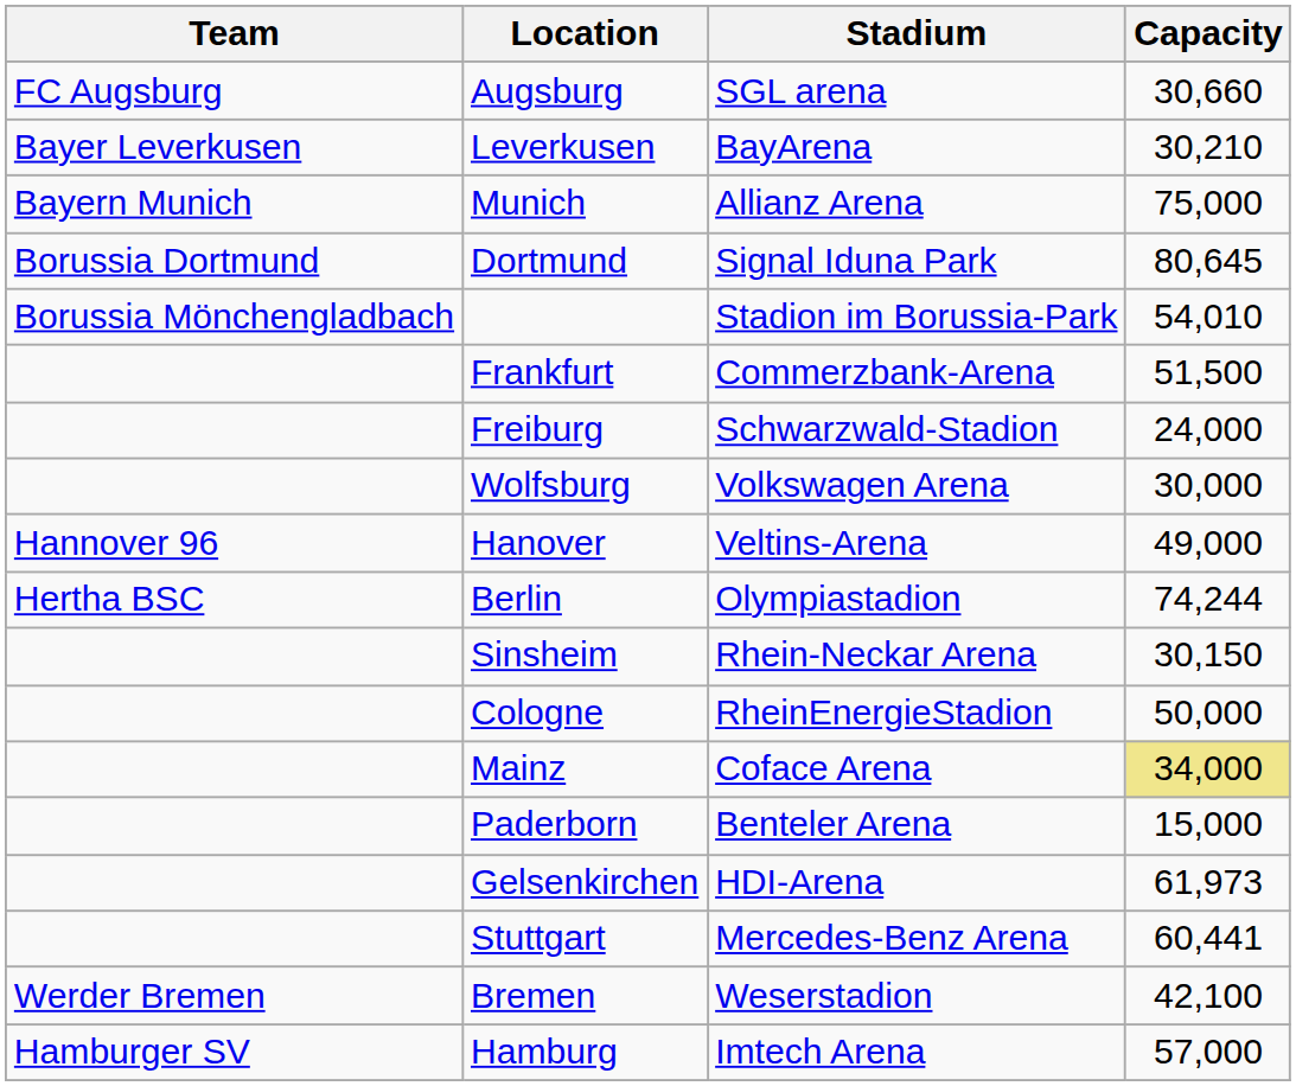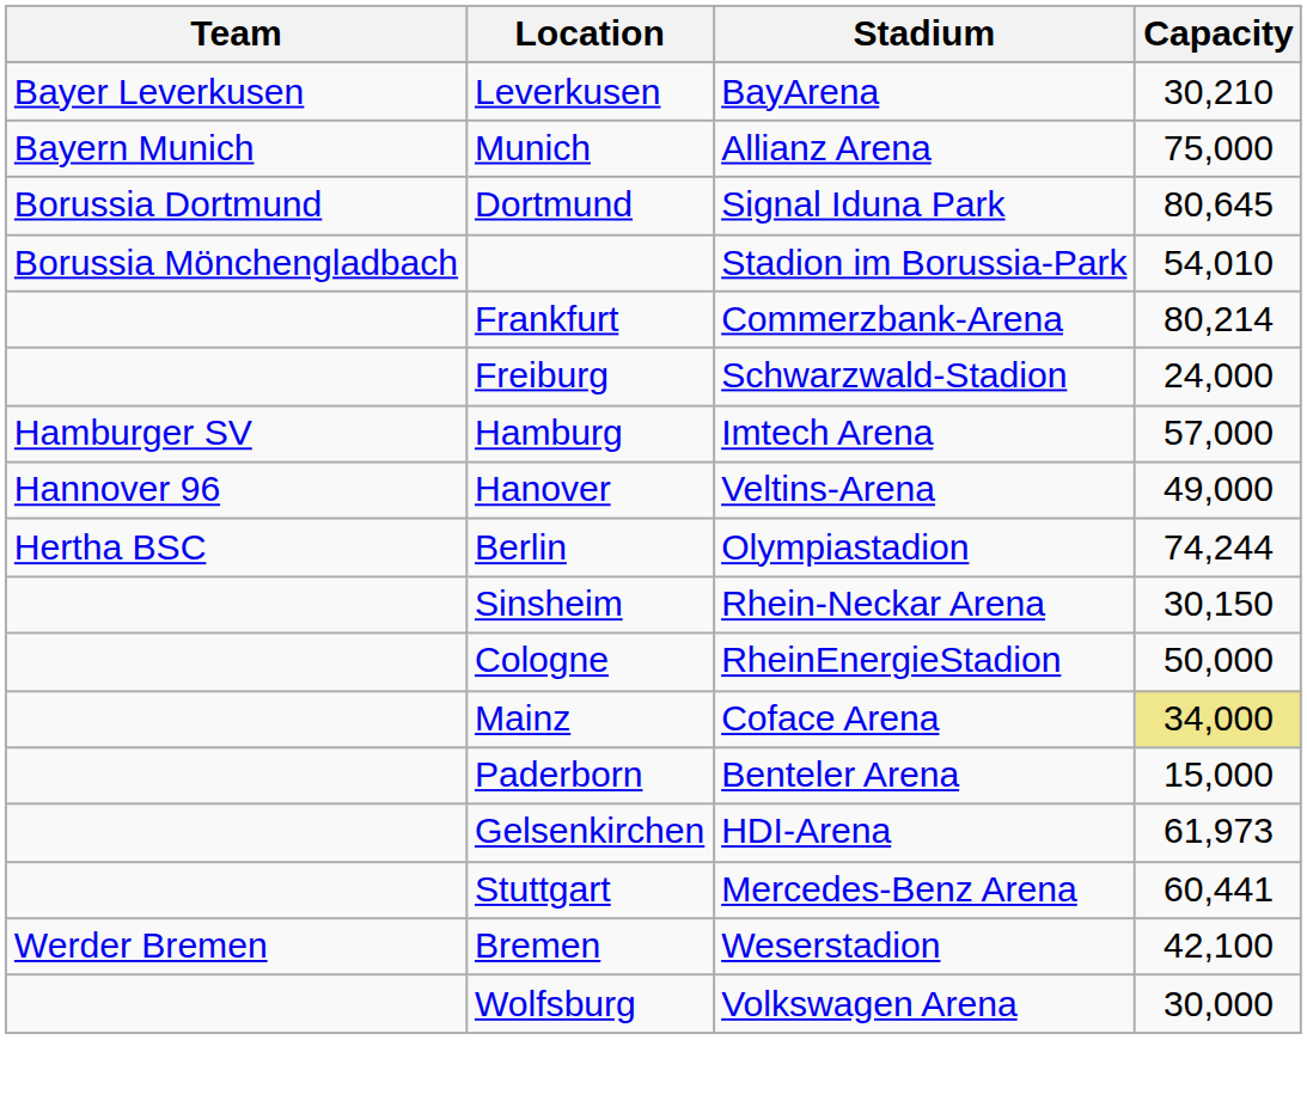- row: FC Augsburg | Augsburg | SGL arena | 30,660
Frankfurt | Capacity: 51,500 -> 80,214
rows swapped: Hamburg <-> Wolfsburg
